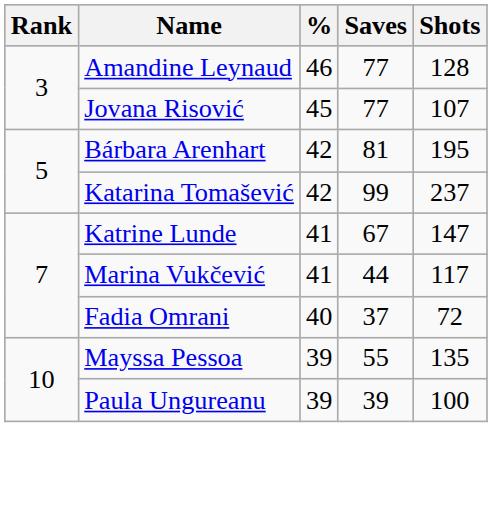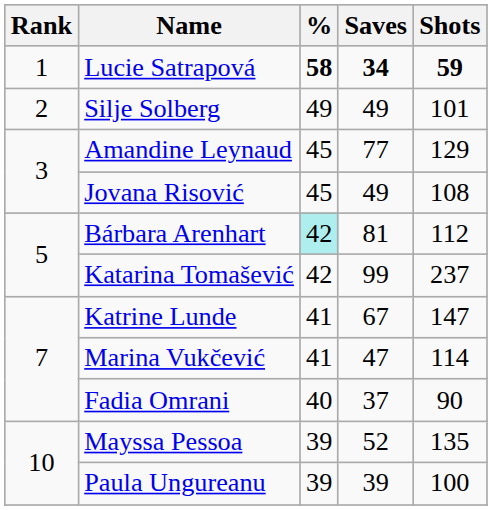+ row: 1 | Lucie Satrapová | 58 | 34 | 59
+ row: 2 | Silje Solberg | 49 | 49 | 101
Amandine Leynaud | %: 46 -> 45
Amandine Leynaud | Shots: 128 -> 129
Jovana Risović | Saves: 77 -> 49
Jovana Risović | Shots: 107 -> 108
Bárbara Arenhart | %: no background -> paleturquoise background
Bárbara Arenhart | Shots: 195 -> 112
Marina Vukčević | Saves: 44 -> 47
Marina Vukčević | Shots: 117 -> 114
Fadia Omrani | Shots: 72 -> 90
Mayssa Pessoa | Saves: 55 -> 52
